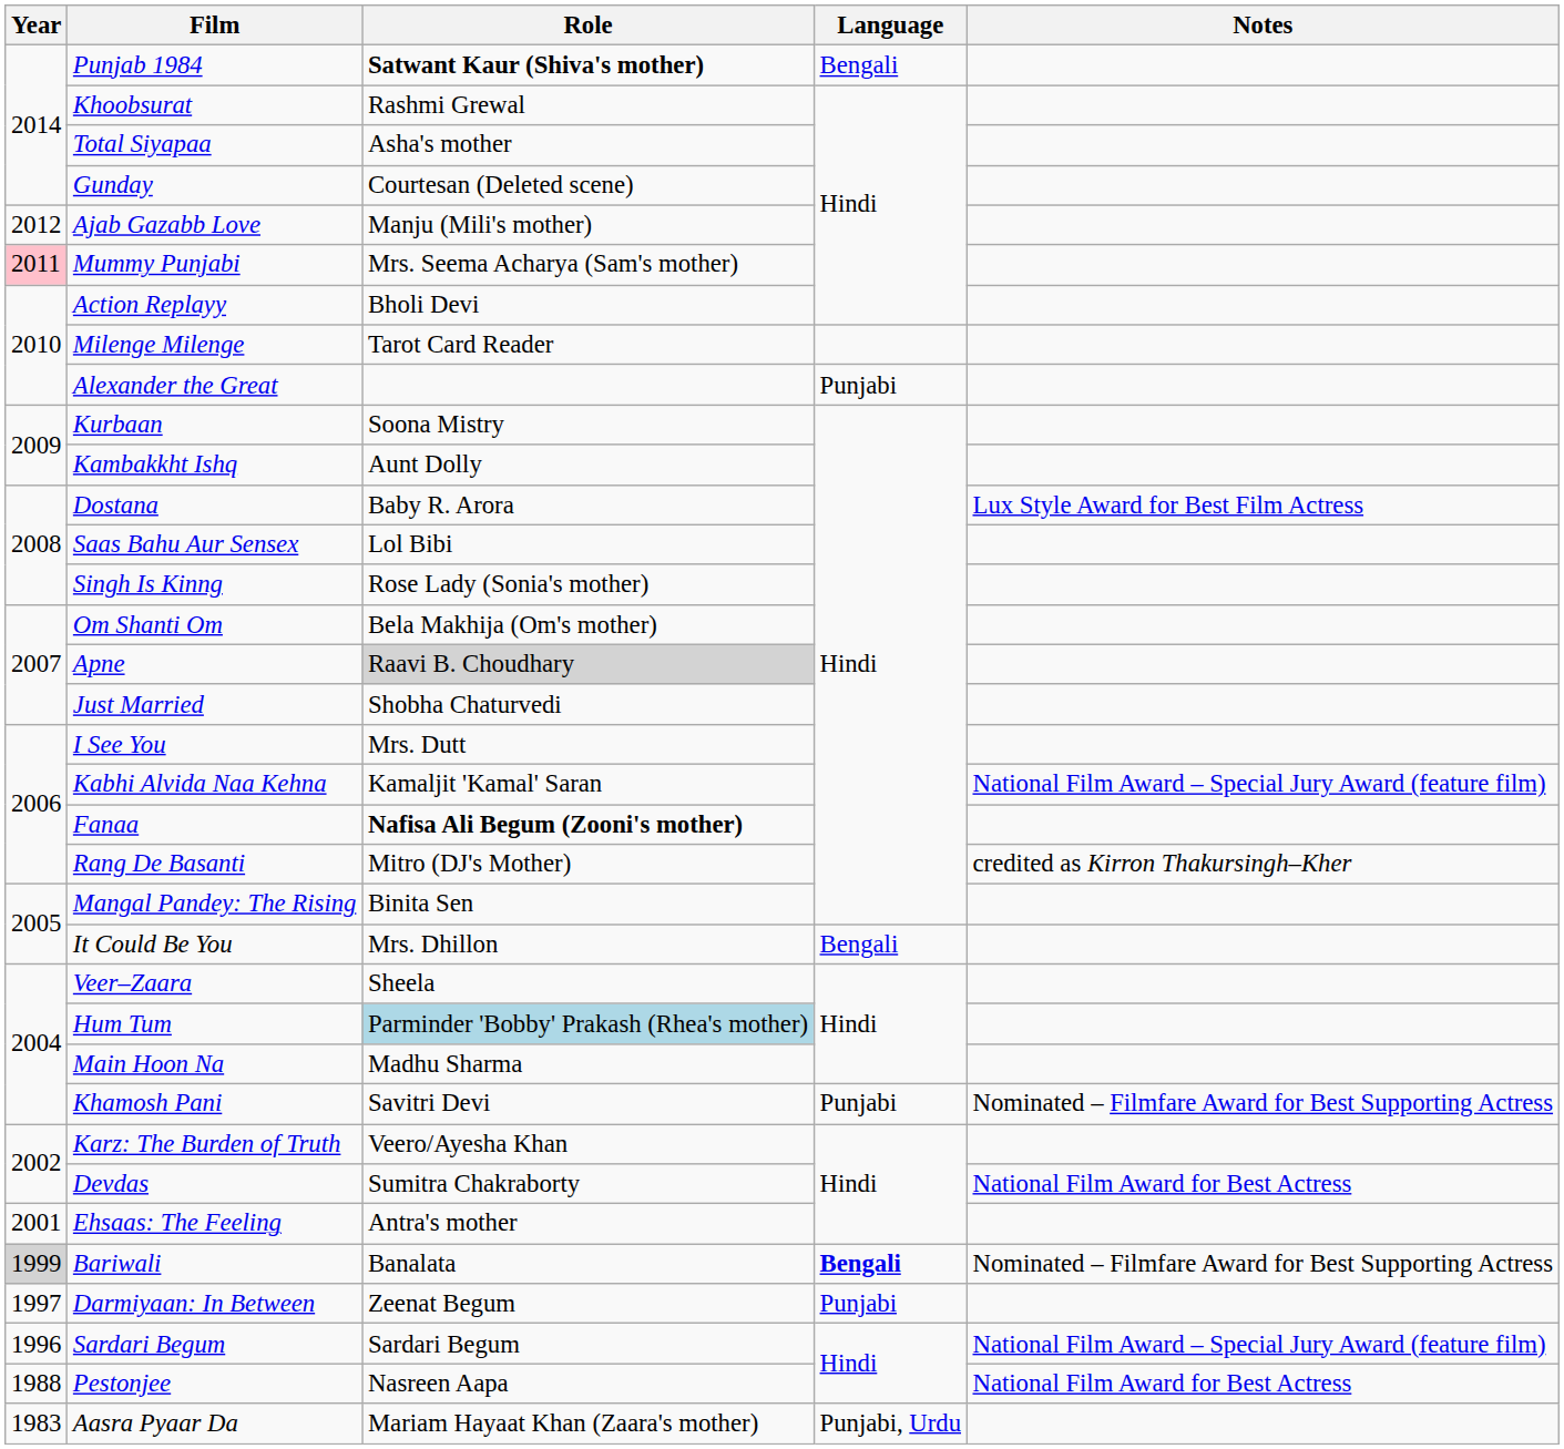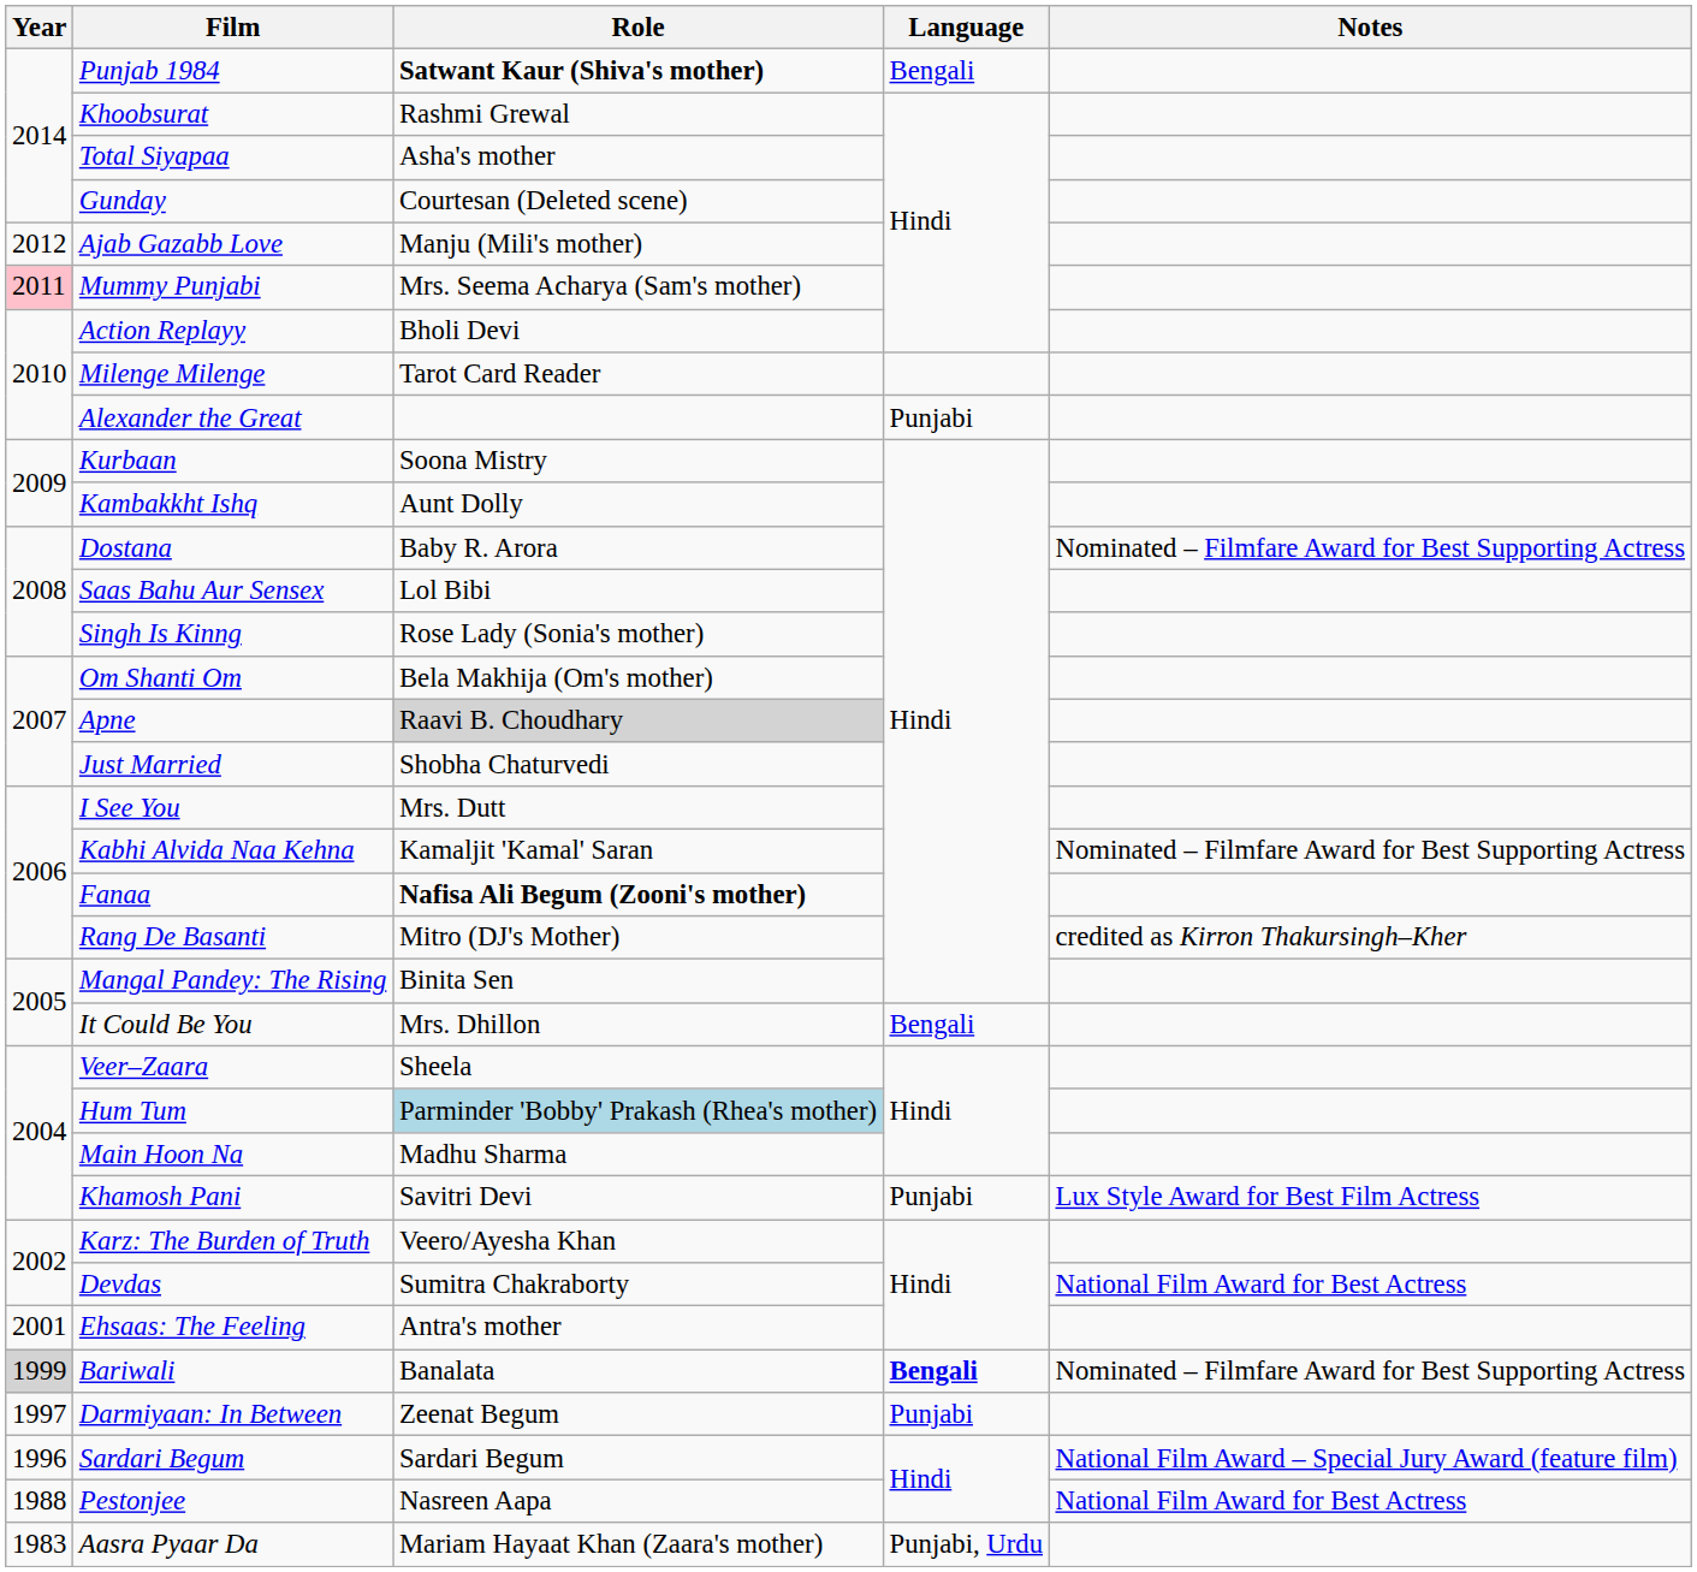Dostana | Notes: Lux Style Award for Best Film Actress -> Nominated – Filmfare Award for Best Supporting Actress
Kabhi Alvida Naa Kehna | Notes: National Film Award – Special Jury Award (feature film) -> Nominated – Filmfare Award for Best Supporting Actress
Khamosh Pani | Notes: Nominated – Filmfare Award for Best Supporting Actress -> Lux Style Award for Best Film Actress
